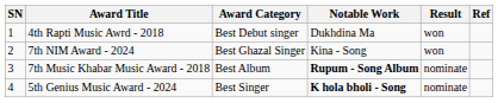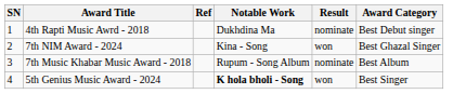columns swapped: Award Category <-> Ref
4th Rapti Music Awrd - 2018 | Result: won -> nominate
7th Music Khabar Music Award - 2018 | Notable Work: bold -> normal
5th Genius Music Award - 2024 | Result: nominate -> won
